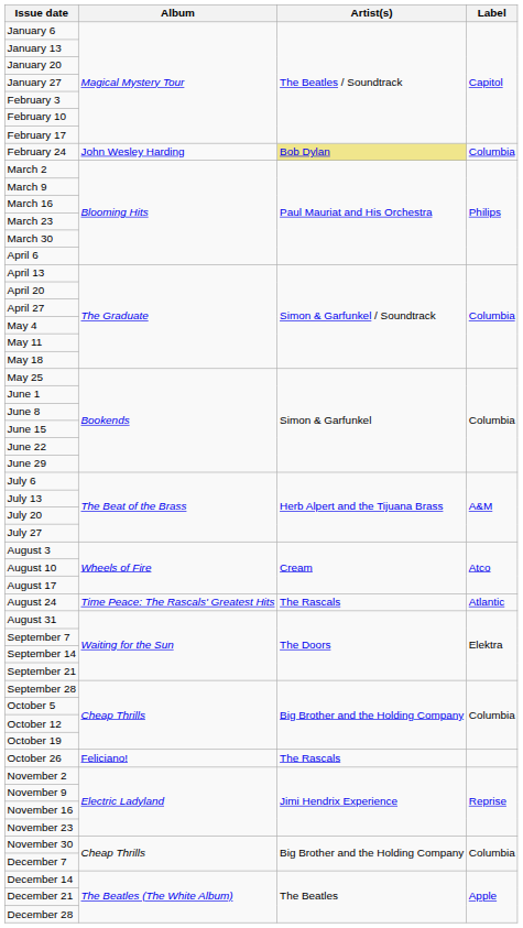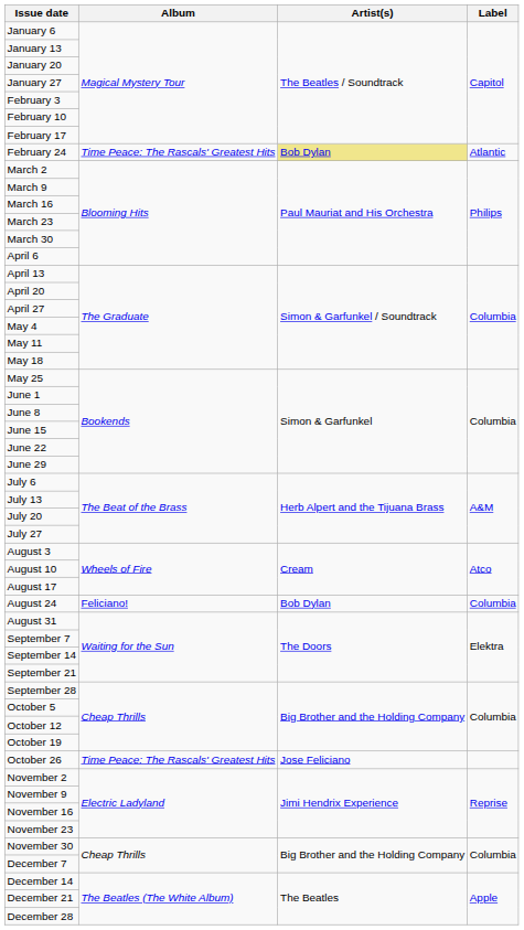February 24 | Album: John Wesley Harding -> Time Peace: The Rascals' Greatest Hits
February 24 | Label: Columbia -> Atlantic
August 24 | Album: Time Peace: The Rascals' Greatest Hits -> Feliciano!
August 24 | Artist(s): The Rascals -> Bob Dylan
August 24 | Label: Atlantic -> Columbia
October 26 | Album: Feliciano! -> Time Peace: The Rascals' Greatest Hits
October 26 | Artist(s): The Rascals -> Jose Feliciano
